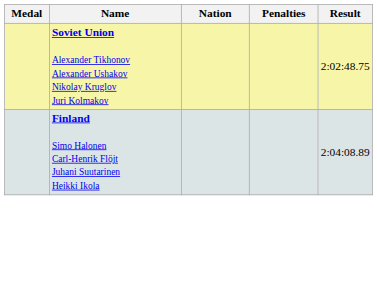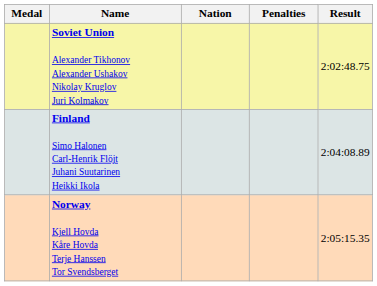+ row: Norway Kjell Hovda Kåre Hovda Terje Hanssen Tor Svendsberget | 2:05:15.35
